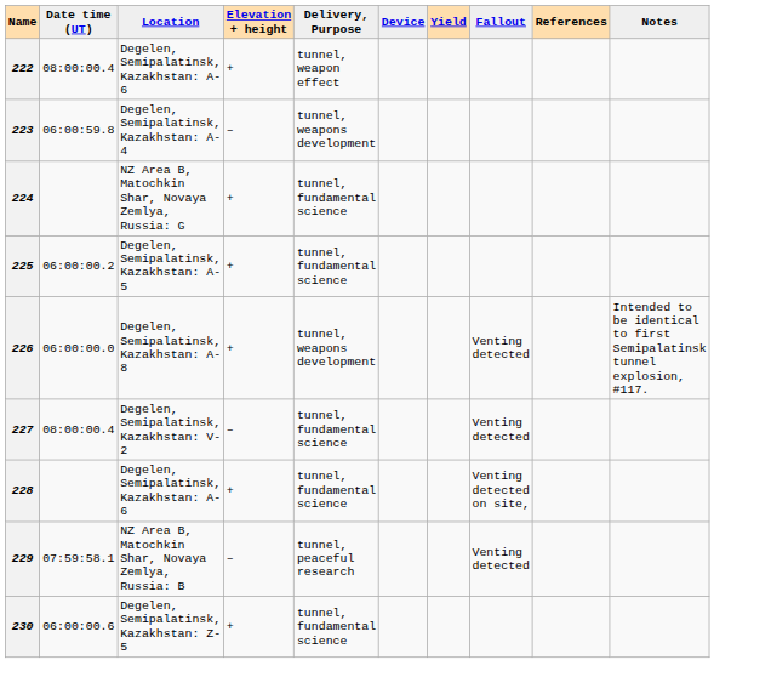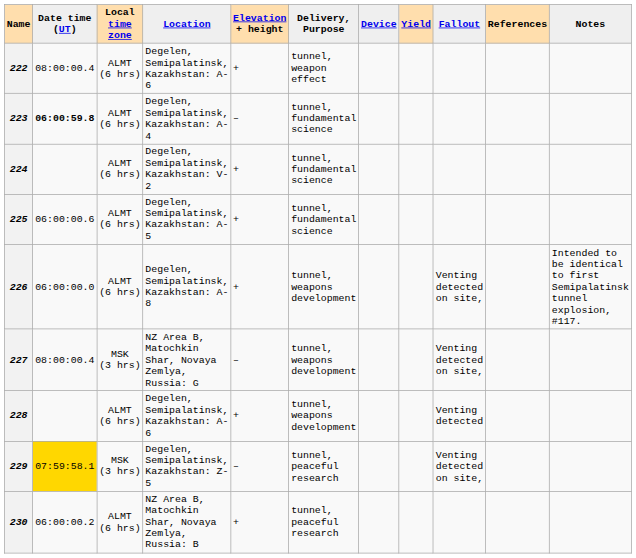+ column: Local time zone | ALMT (6 hrs) | ALMT (6 hrs) | ALMT (6 hrs) | ALMT (6 hrs) | ALMT (6 hrs) | MSK (3 hrs) | ALMT (6 hrs) | MSK (3 hrs) | ALMT (6 hrs)
223 | Date time (UT): normal -> bold
223 | Delivery, Purpose: tunnel, weapons development -> tunnel, fundamental science
224 | Location: NZ Area B, Matochkin Shar, Novaya Zemlya, Russia: G -> Degelen, Semipalatinsk, Kazakhstan: V-2
225 | Date time (UT): 06:00:00.2 -> 06:00:00.6
226 | Fallout: Venting detected -> Venting detected on site,
227 | Location: Degelen, Semipalatinsk, Kazakhstan: V-2 -> NZ Area B, Matochkin Shar, Novaya Zemlya, Russia: G
227 | Delivery, Purpose: tunnel, fundamental science -> tunnel, weapons development
227 | Fallout: Venting detected -> Venting detected on site,
228 | Delivery, Purpose: tunnel, fundamental science -> tunnel, weapons development
228 | Fallout: Venting detected on site, -> Venting detected
229 | Date time (UT): no background -> gold background
229 | Location: NZ Area B, Matochkin Shar, Novaya Zemlya, Russia: B -> Degelen, Semipalatinsk, Kazakhstan: Z-5
229 | Fallout: Venting detected -> Venting detected on site,
230 | Date time (UT): 06:00:00.6 -> 06:00:00.2
230 | Location: Degelen, Semipalatinsk, Kazakhstan: Z-5 -> NZ Area B, Matochkin Shar, Novaya Zemlya, Russia: B
230 | Delivery, Purpose: tunnel, fundamental science -> tunnel, peaceful research
